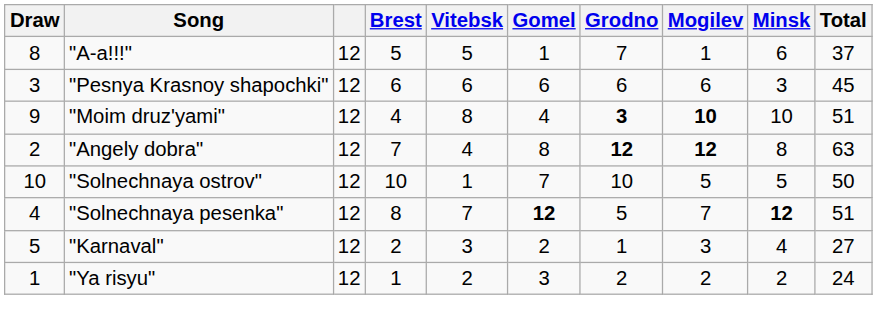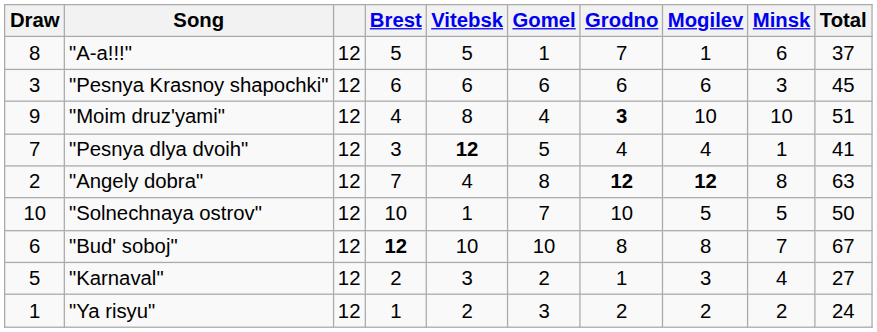"Moim druz'yami" | Mogilev: bold -> normal
+ row: 7 | "Pesnya dlya dvoih" | 12 | 3 | 12 | 5 | 4 | 4 | 1 | 41
+ row: 6 | "Bud' soboj" | 12 | 12 | 10 | 10 | 8 | 8 | 7 | 67
- row: 4 | "Solnechnaya pesenka" | 12 | 8 | 7 | 12 | 5 | 7 | 12 | 51
